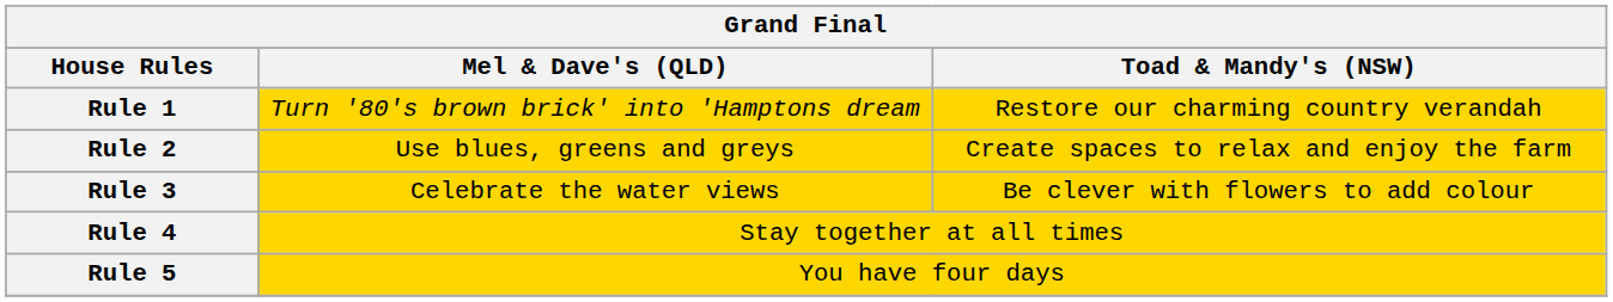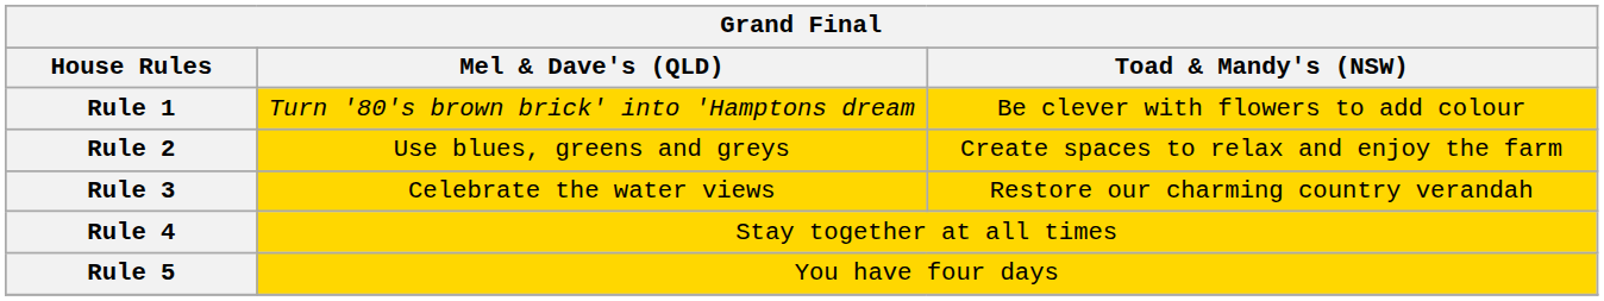Rule 1 | Toad & Mandy's (NSW): Restore our charming country verandah -> Be clever with flowers to add colour
Rule 3 | Toad & Mandy's (NSW): Be clever with flowers to add colour -> Restore our charming country verandah
